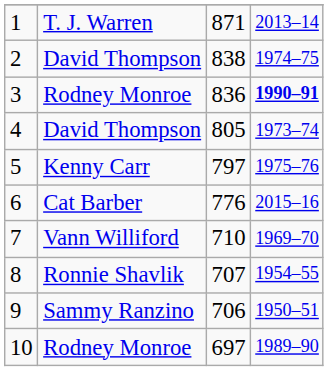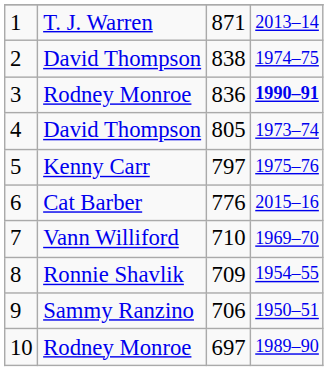8 | column 3: 707 -> 709
